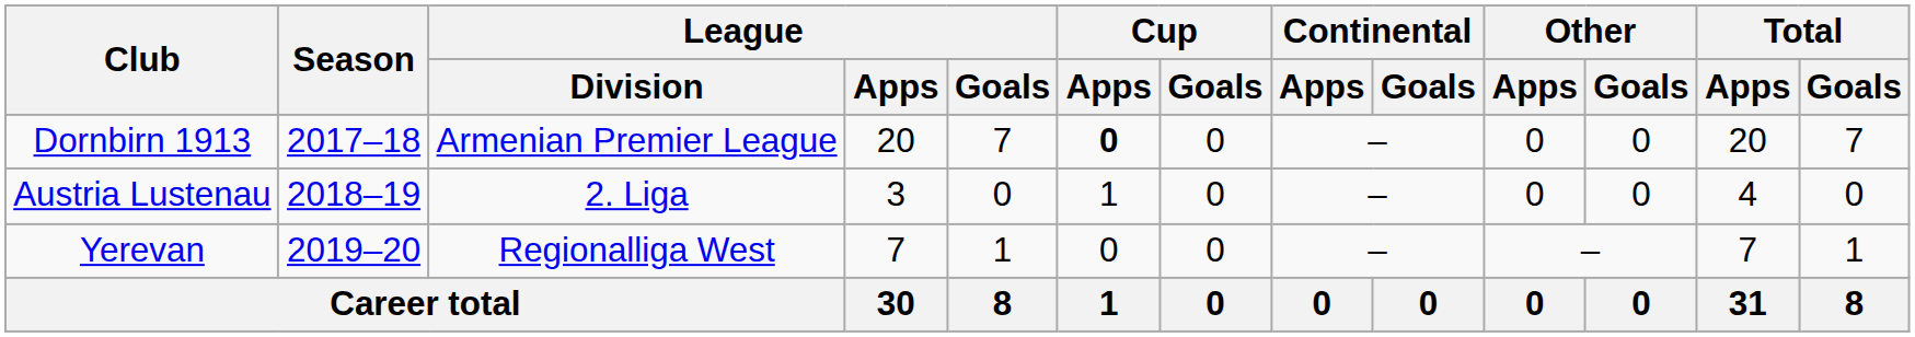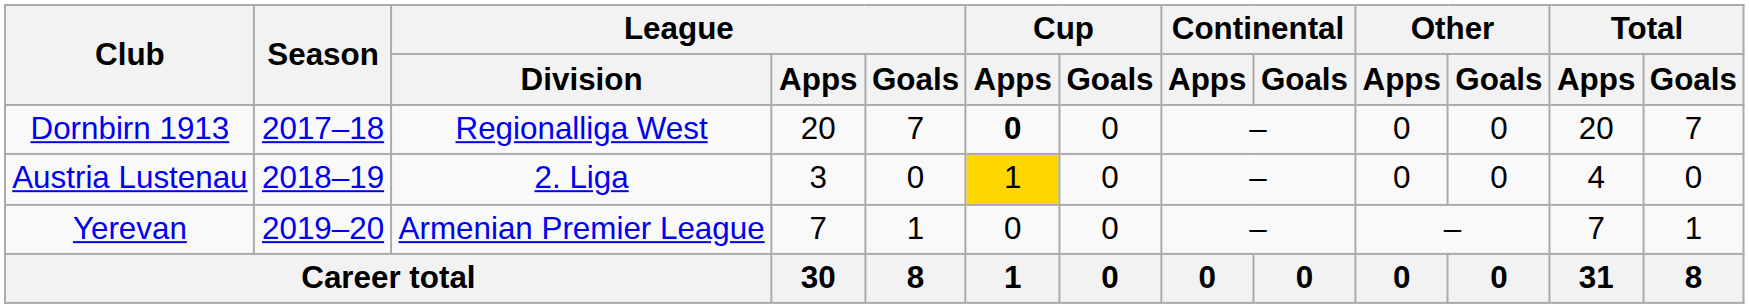Dornbirn 1913 | League / Division: Armenian Premier League -> Regionalliga West
Austria Lustenau | Cup / Apps: no background -> gold background
Yerevan | League / Division: Regionalliga West -> Armenian Premier League
